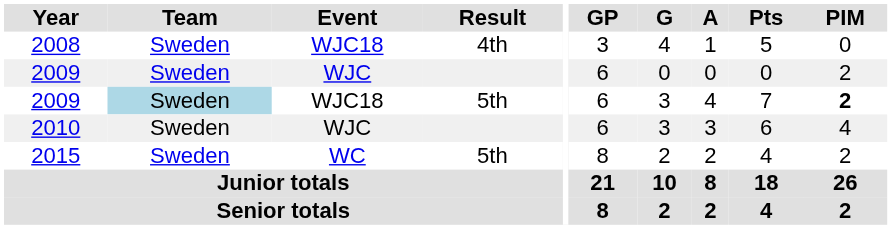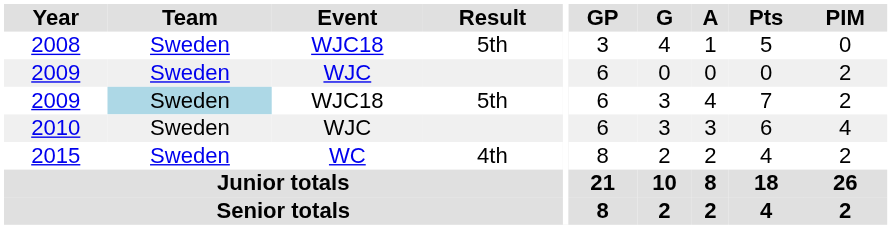2008 | Result: 4th -> 5th
2009 / WJC18 | PIM: bold -> normal
2015 | Result: 5th -> 4th
